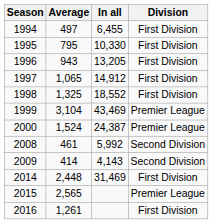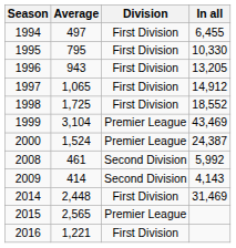columns swapped: In all <-> Division
1998 | Average: 1,325 -> 1,725
2016 | Average: 1,261 -> 1,221
